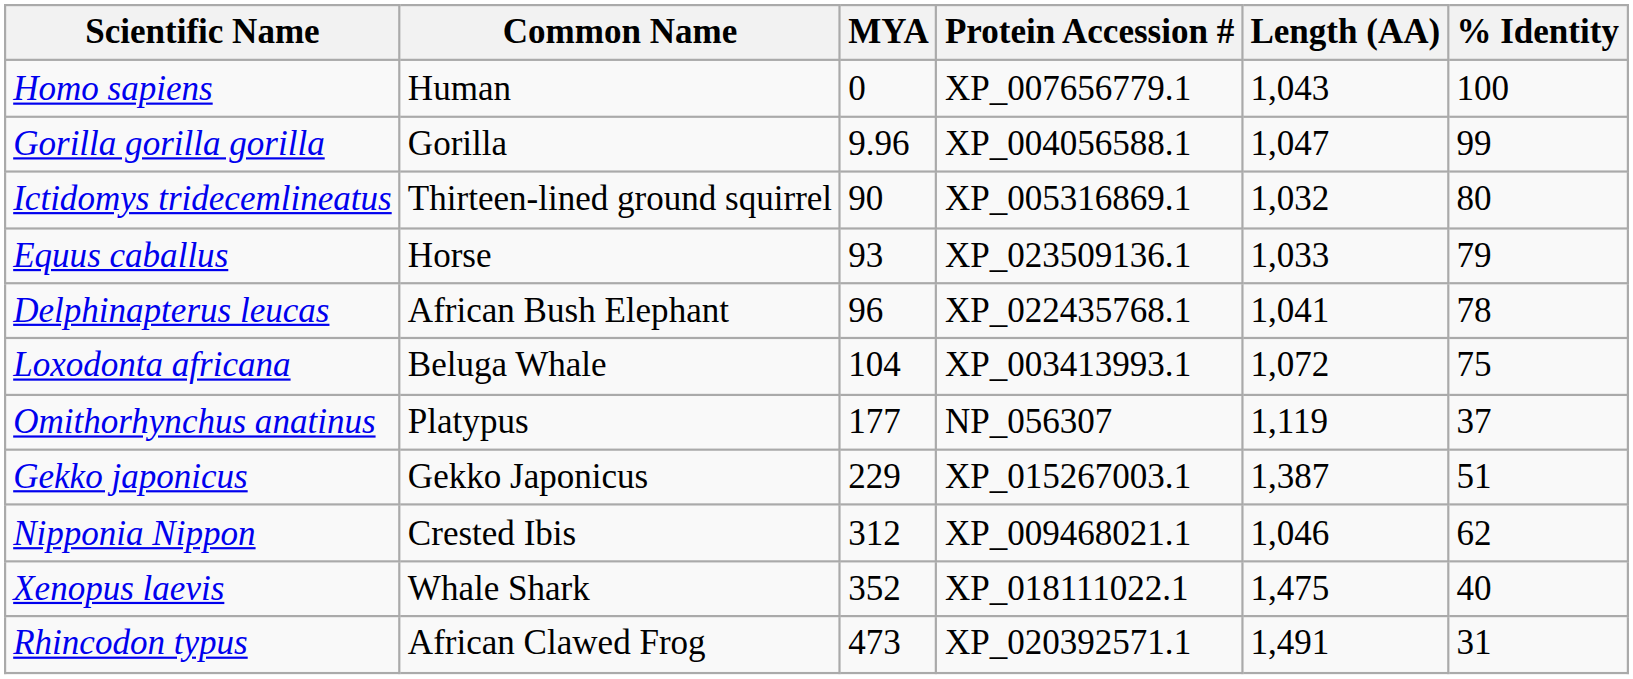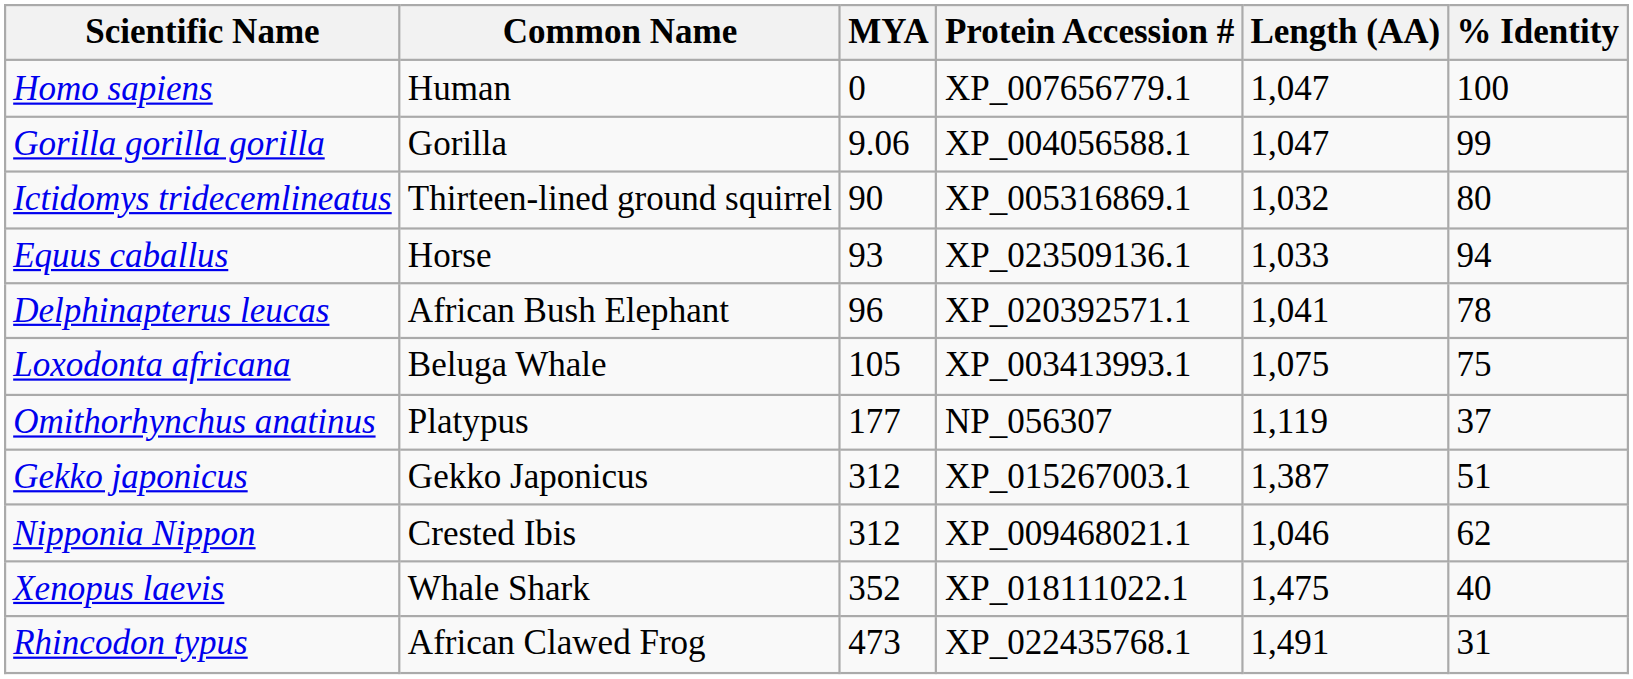Homo sapiens | Length (AA): 1,043 -> 1,047
Gorilla gorilla gorilla | MYA: 9.96 -> 9.06
Equus caballus | % Identity: 79 -> 94
Delphinapterus leucas | Protein Accession #: XP_022435768.1 -> XP_020392571.1
Loxodonta africana | MYA: 104 -> 105
Loxodonta africana | Length (AA): 1,072 -> 1,075
Gekko japonicus | MYA: 229 -> 312
Rhincodon typus | Protein Accession #: XP_020392571.1 -> XP_022435768.1
